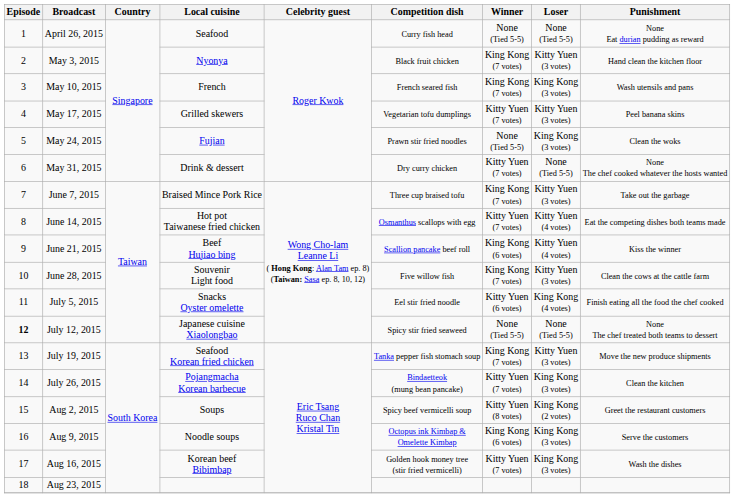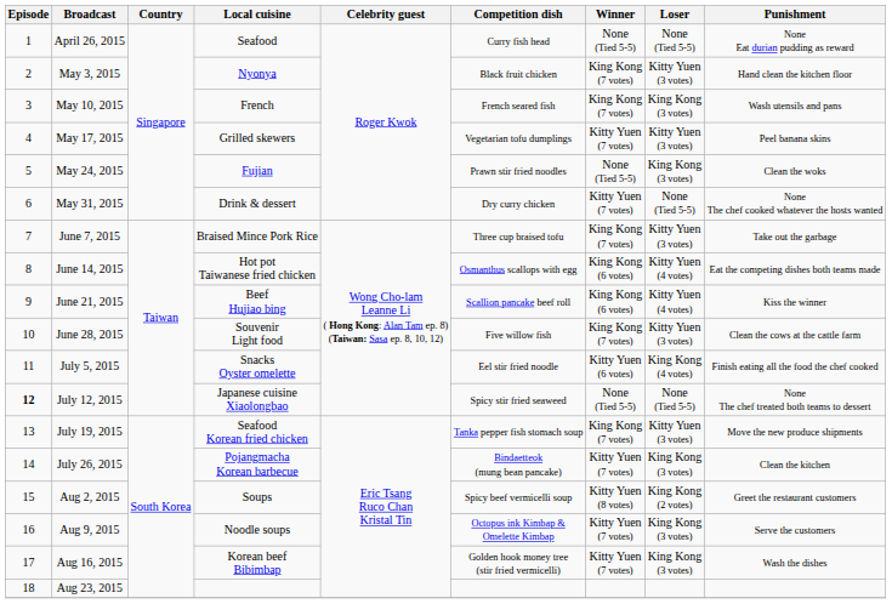June 14, 2015 | Winner: Kitty Yuen (7 votes) -> King Kong (6 votes)
Aug 9, 2015 | Winner: King Kong (6 votes) -> Kitty Yuen (7 votes)
